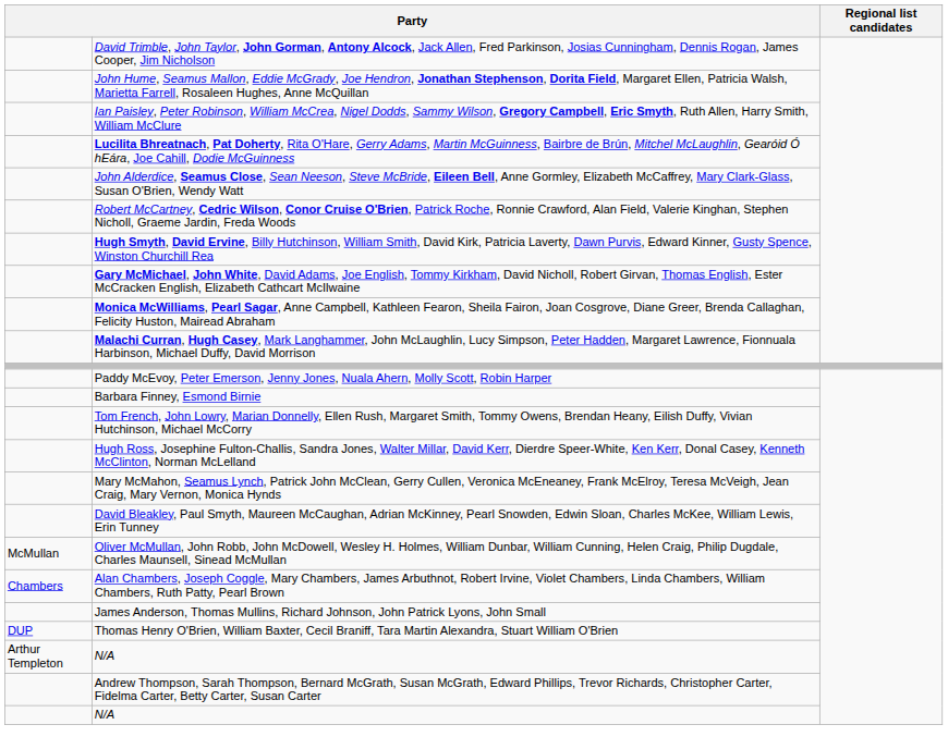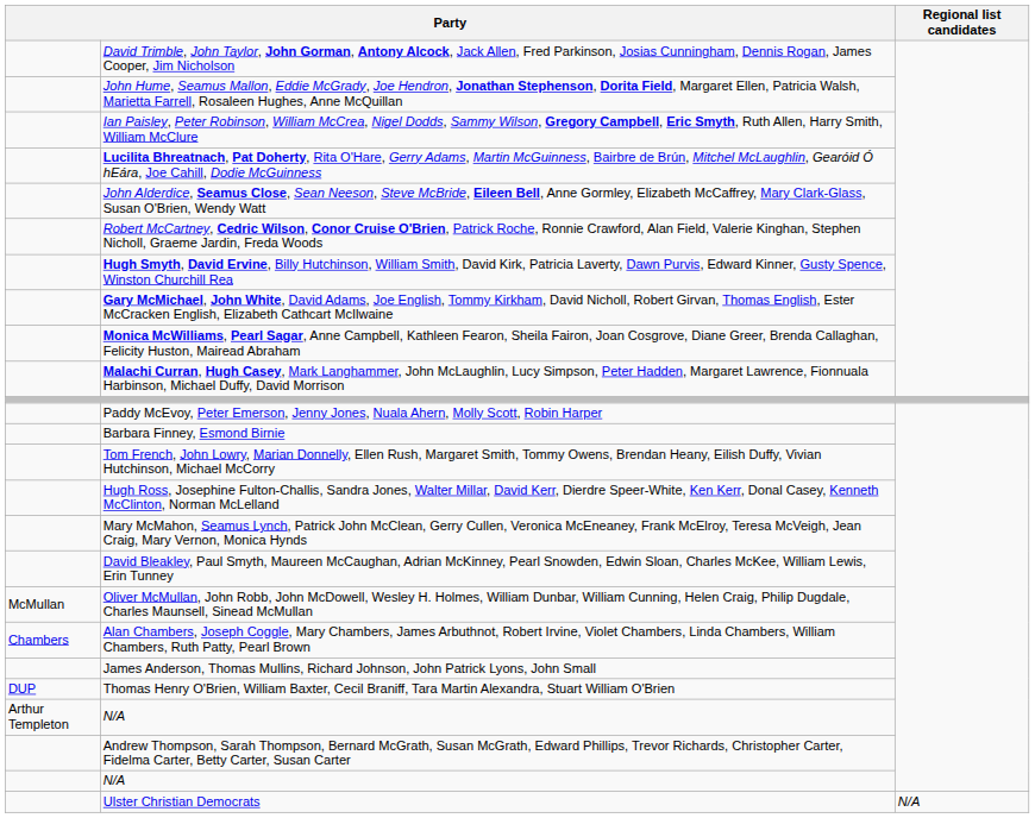+ row: Ulster Christian Democrats | N/A
